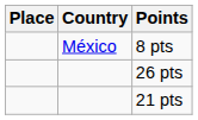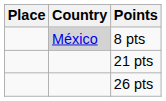8 pts | Country: no background -> lightgrey background
rows swapped: 21 pts <-> 26 pts
